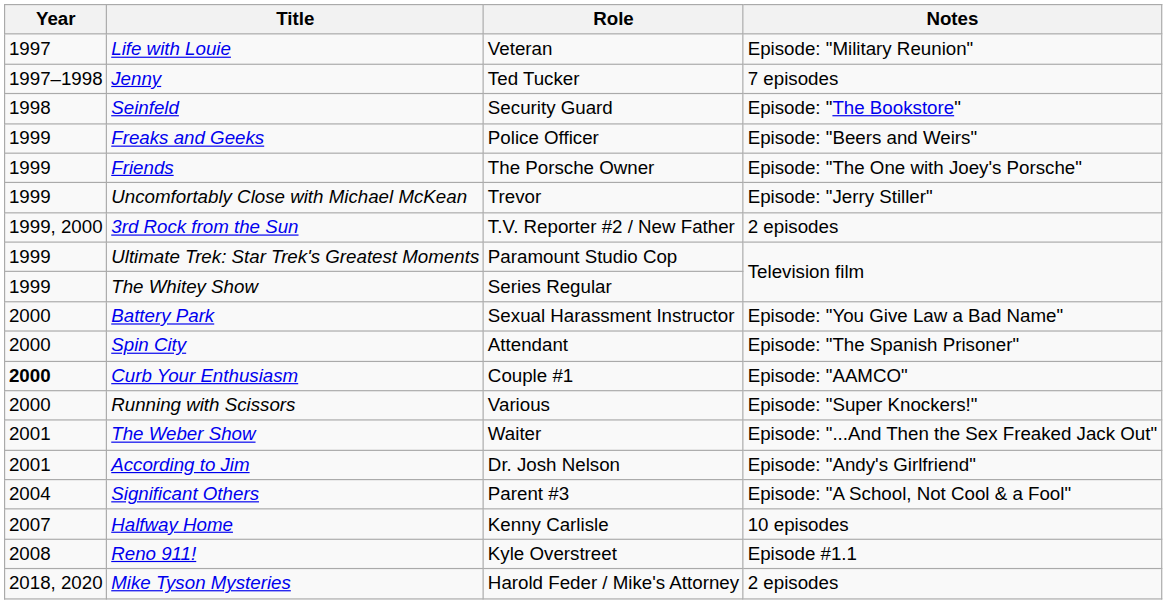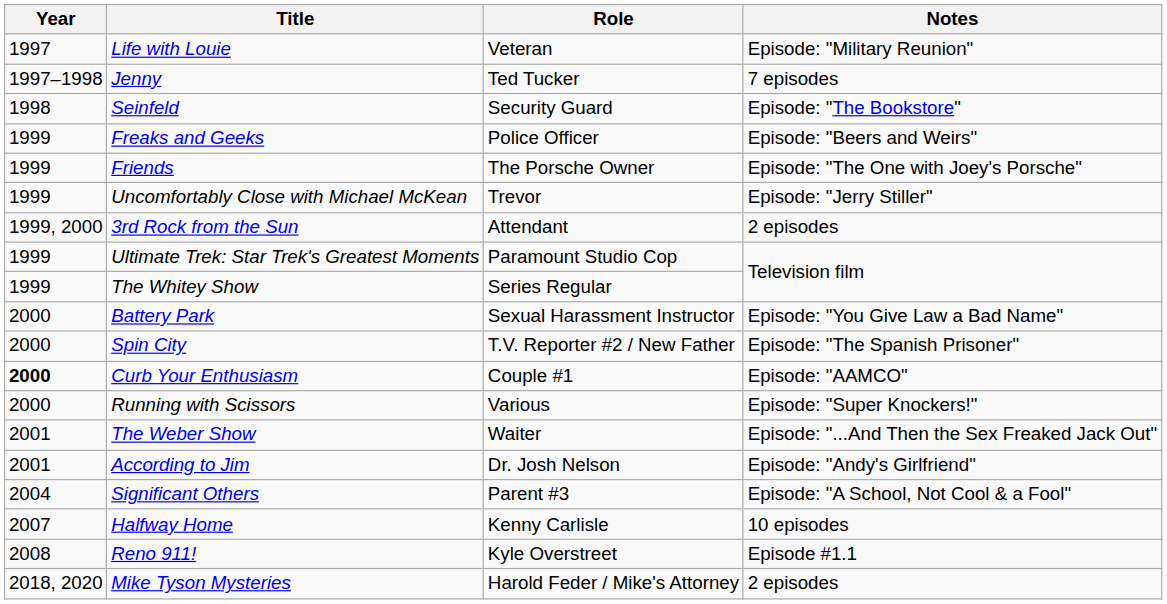3rd Rock from the Sun | Role: T.V. Reporter #2 / New Father -> Attendant
Spin City | Role: Attendant -> T.V. Reporter #2 / New Father
